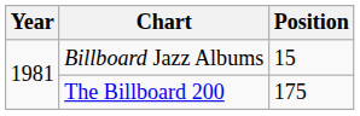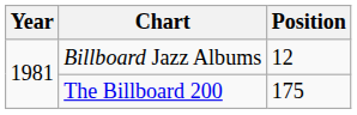Billboard Jazz Albums | Position: 15 -> 12
